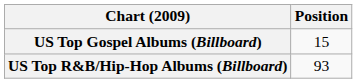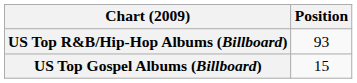rows swapped: US Top Gospel Albums (Billboard) <-> US Top R&B/Hip-Hop Albums (Billboard)
